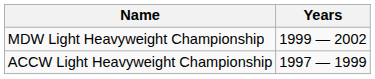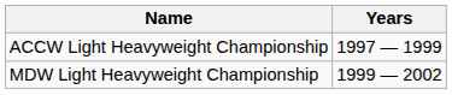rows swapped: ACCW Light Heavyweight Championship <-> MDW Light Heavyweight Championship
